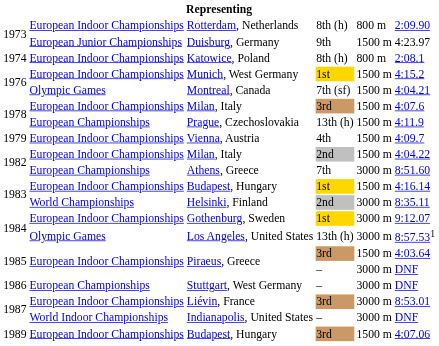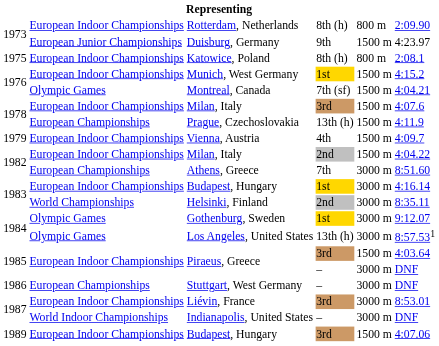Katowice, Poland | column 1: 1974 -> 1975
Budapest, Hungary / 1st | column 5: 1500 m -> 3000 m
Gothenburg, Sweden | column 2: European Indoor Championships -> Olympic Games
